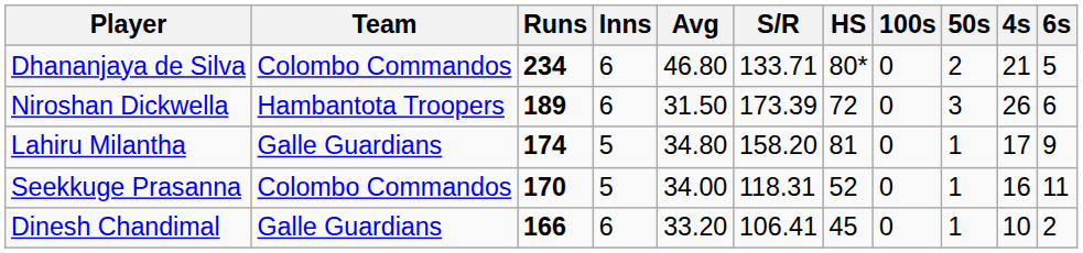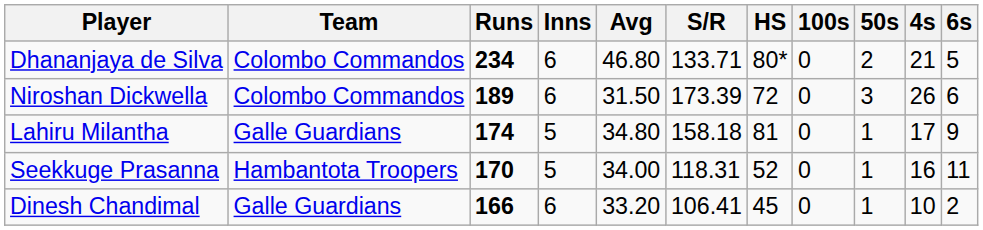Niroshan Dickwella | Team: Hambantota Troopers -> Colombo Commandos
Lahiru Milantha | S/R: 158.20 -> 158.18
Seekkuge Prasanna | Team: Colombo Commandos -> Hambantota Troopers
